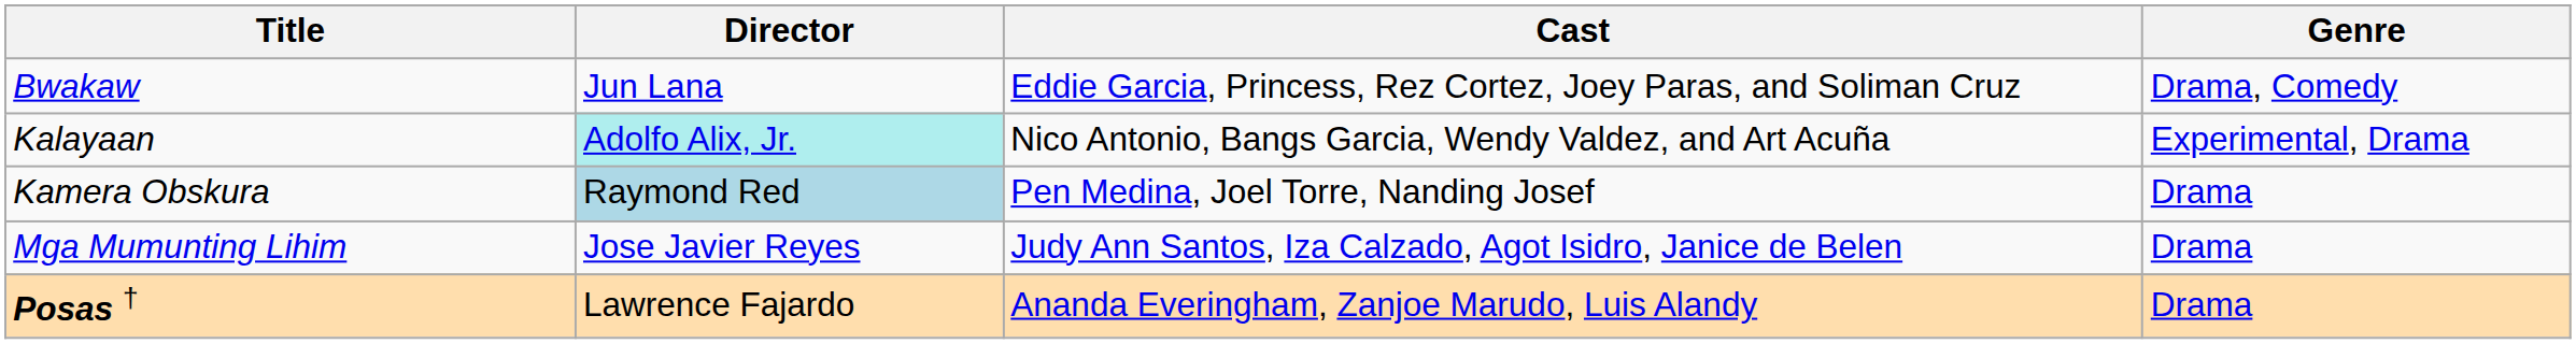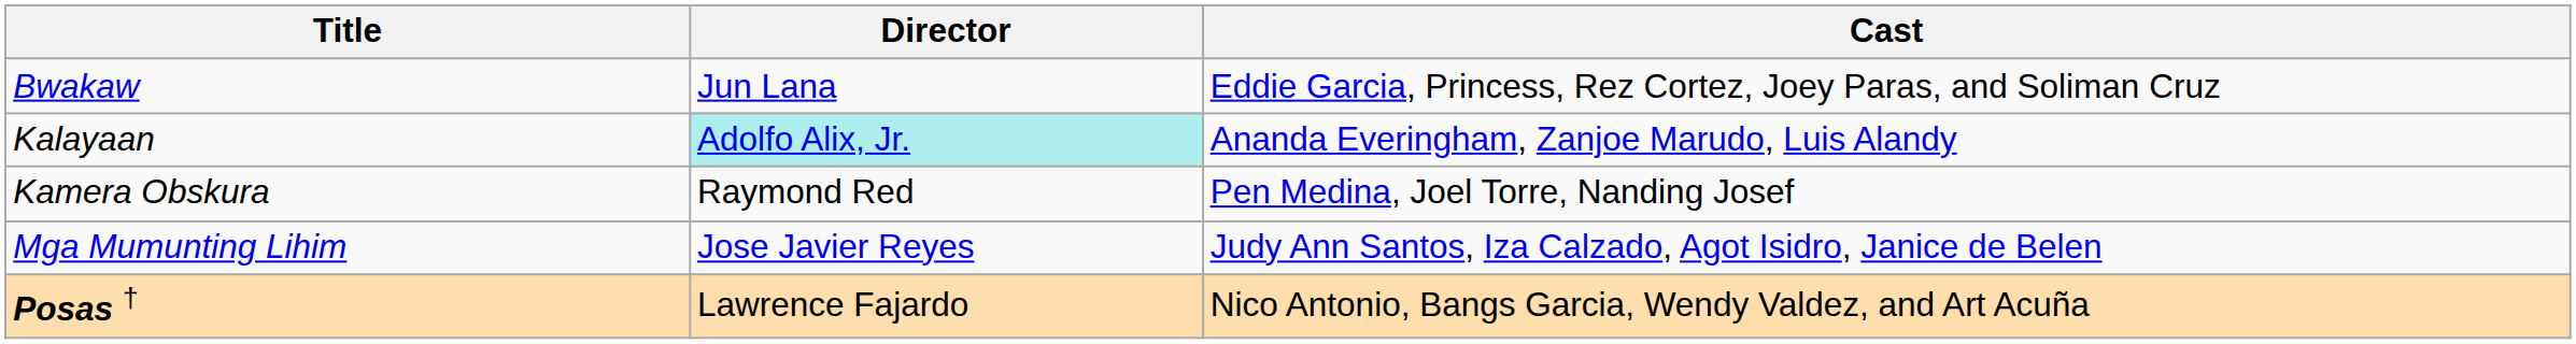- column: Genre | Drama, Comedy | Experimental, Drama | Drama | Drama | Drama
Kalayaan | Cast: Nico Antonio, Bangs Garcia, Wendy Valdez, and Art Acuña -> Ananda Everingham, Zanjoe Marudo, Luis Alandy
Kamera Obskura | Director: lightblue background -> no background
Posas † | Cast: Ananda Everingham, Zanjoe Marudo, Luis Alandy -> Nico Antonio, Bangs Garcia, Wendy Valdez, and Art Acuña
